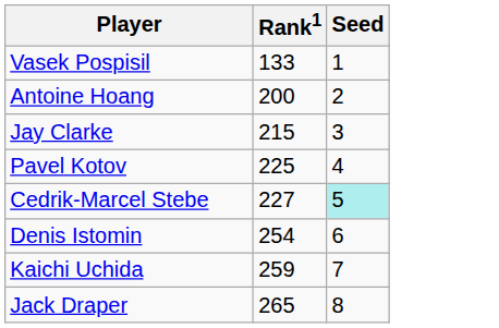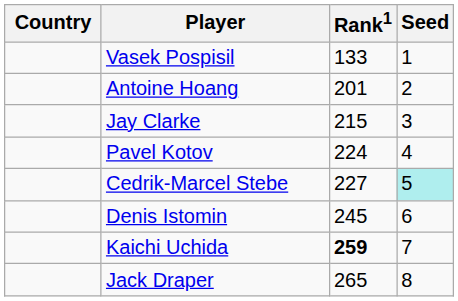+ column: Country
Antoine Hoang | Rank1: 200 -> 201
Pavel Kotov | Rank1: 225 -> 224
Denis Istomin | Rank1: 254 -> 245
Kaichi Uchida | Rank1: normal -> bold
